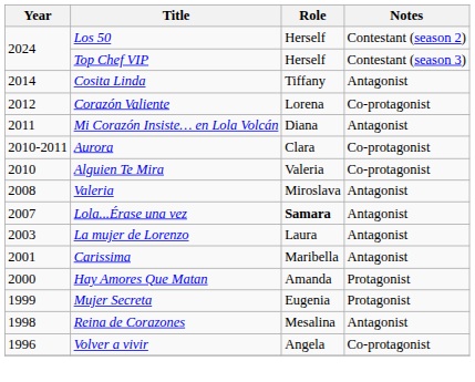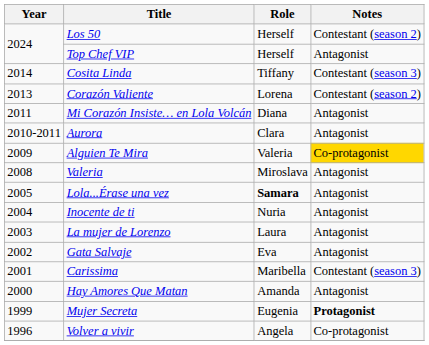Top Chef VIP | Notes: Contestant (season 3) -> Antagonist
Cosita Linda | Notes: Antagonist -> Contestant (season 3)
Corazón Valiente | Year: 2012 -> 2013
Corazón Valiente | Notes: Co-protagonist -> Contestant (season 2)
Aurora | Notes: Co-protagonist -> Antagonist
Alguien Te Mira | Year: 2010 -> 2009
Alguien Te Mira | Notes: no background -> gold background
Lola...Érase una vez | Year: 2007 -> 2005
+ row: 2004 | Inocente de ti | Nuria | Antagonist
+ row: 2002 | Gata Salvaje | Eva | Antagonist
Carissima | Notes: Antagonist -> Contestant (season 3)
Hay Amores Que Matan | Notes: Protagonist -> Antagonist
Mujer Secreta | Notes: normal -> bold
- row: 1998 | Reina de Corazones | Mesalina | Antagonist
